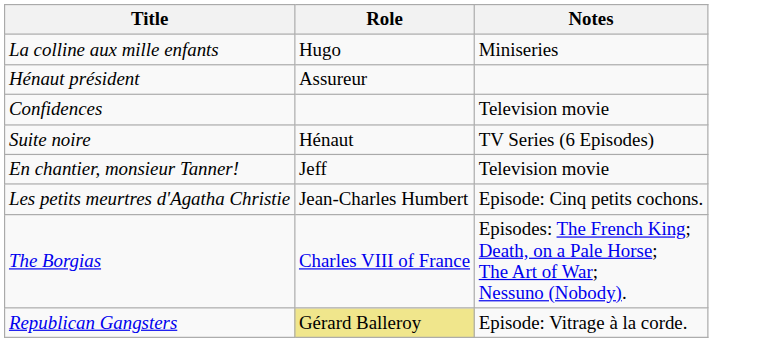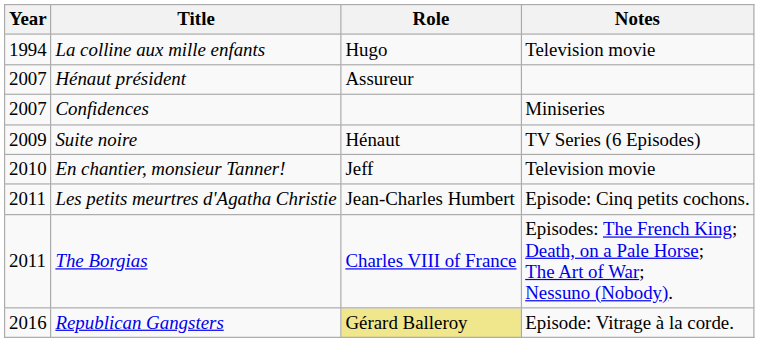+ column: Year | 1994 | 2007 | 2007 | 2009 | 2010 | 2011 | 2011 | 2016
La colline aux mille enfants | Notes: Miniseries -> Television movie
Confidences | Notes: Television movie -> Miniseries
